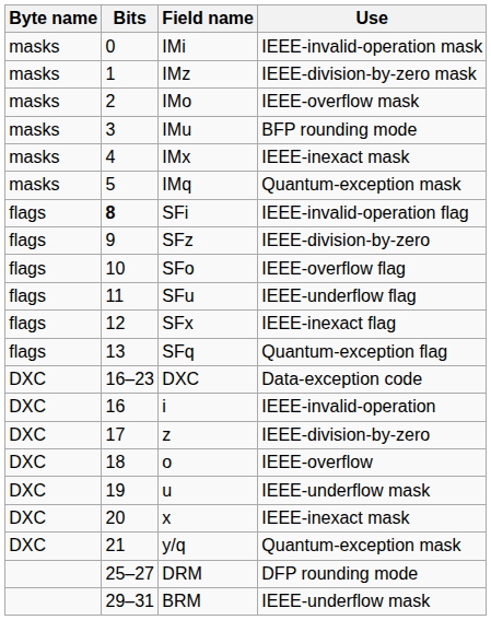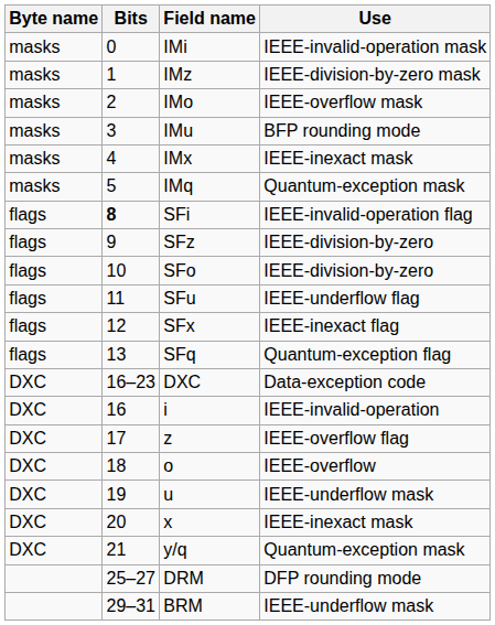SFo | Use: IEEE-overflow flag -> IEEE-division-by-zero
z | Use: IEEE-division-by-zero -> IEEE-overflow flag
